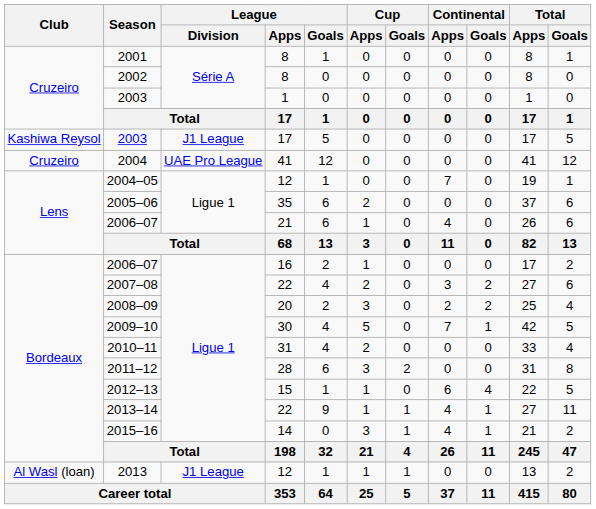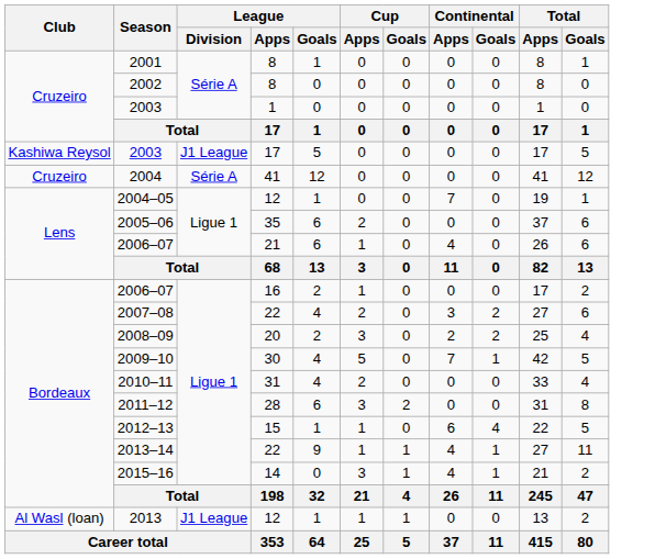2004 | League / Division: UAE Pro League -> Série A
